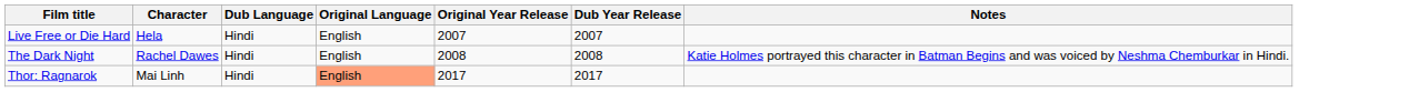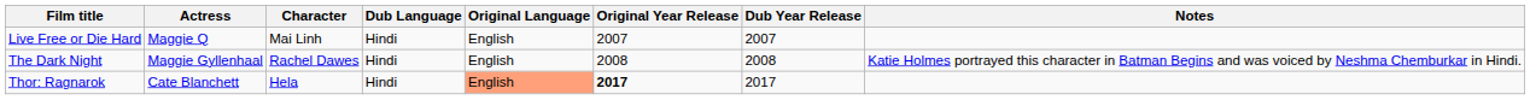+ column: Actress | Maggie Q | Maggie Gyllenhaal | Cate Blanchett
Live Free or Die Hard | Character: Hela -> Mai Linh
Thor: Ragnarok | Character: Mai Linh -> Hela
Thor: Ragnarok | Original Year Release: normal -> bold
